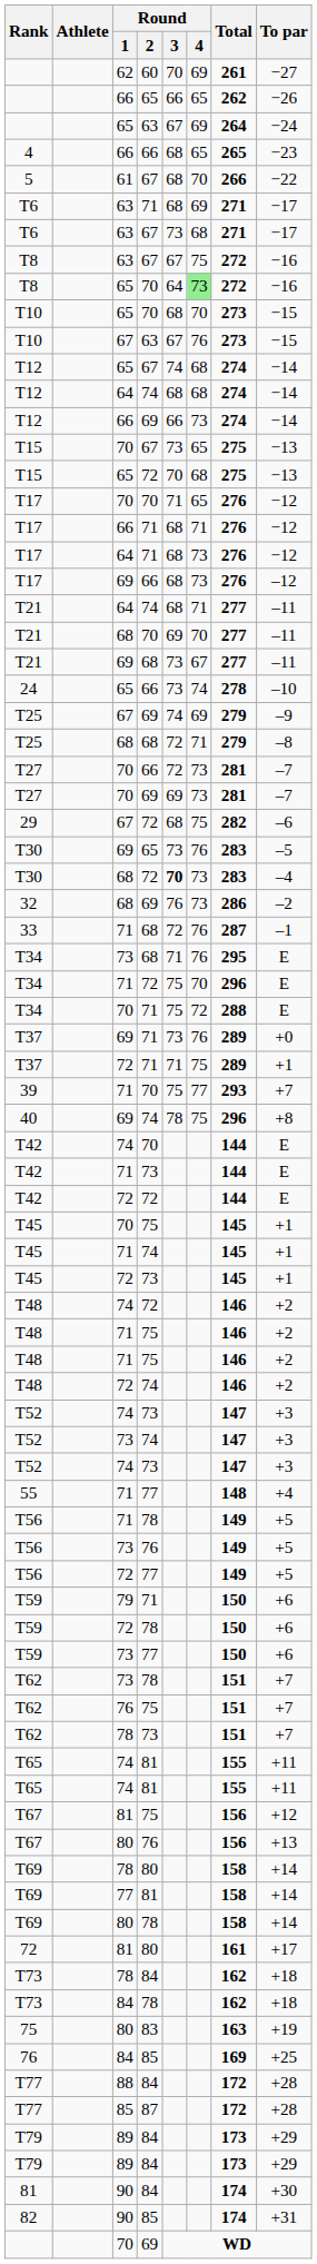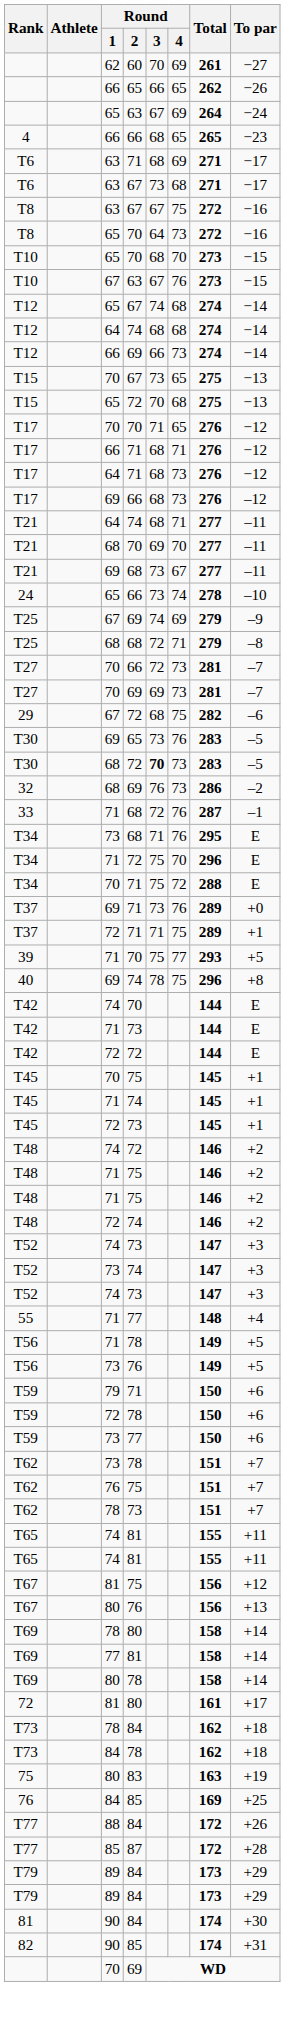- row: 5 | 61 | 67 | 68 | 70 | 266 | −22
T8 / 65 | Round / 4: lightgreen background -> no background
T30 / 68 | To par: –4 -> –5
39 | To par: +7 -> +5
- row: T56 | 72 | 77 | 149 | +5
T77 / 88 | To par: +28 -> +26
